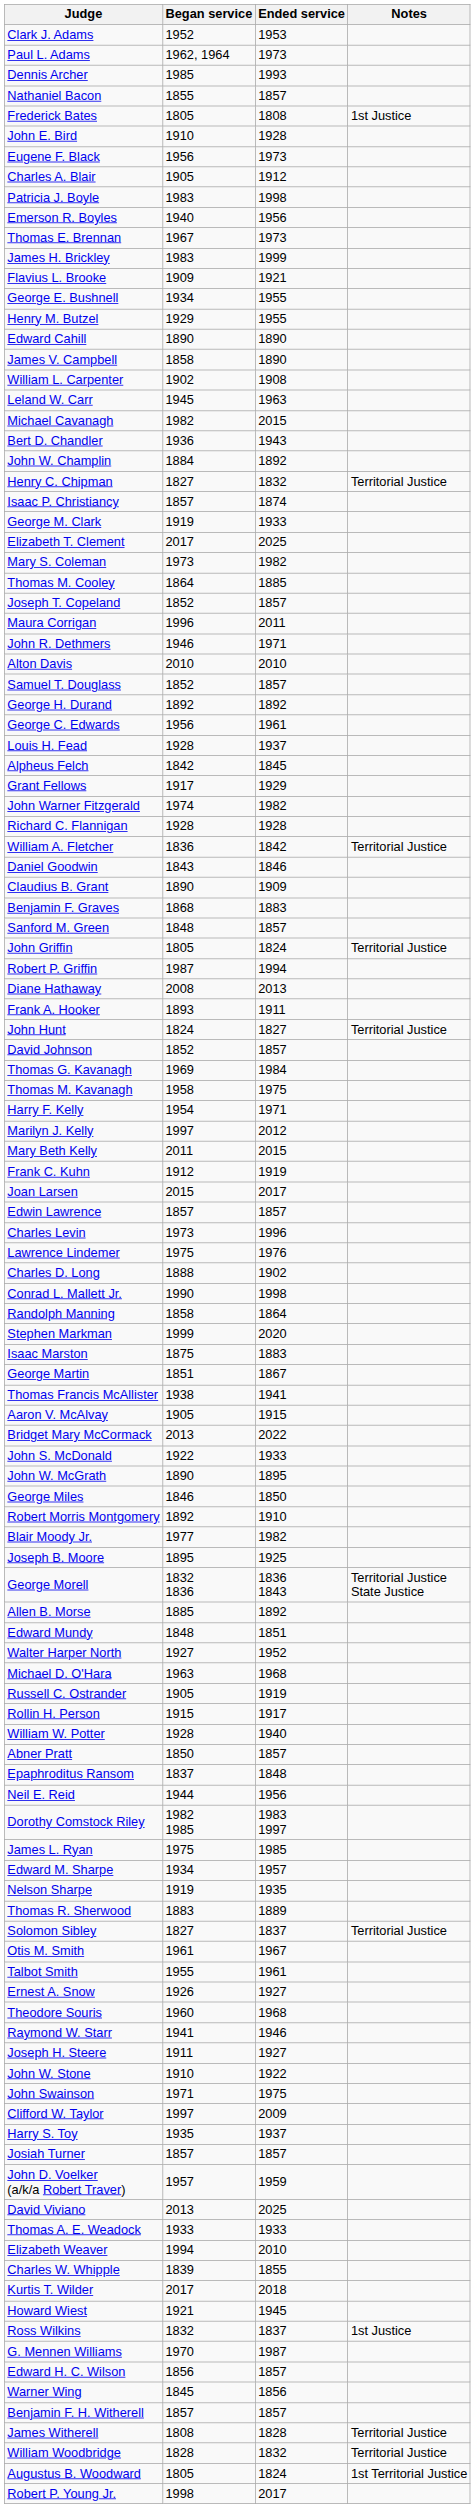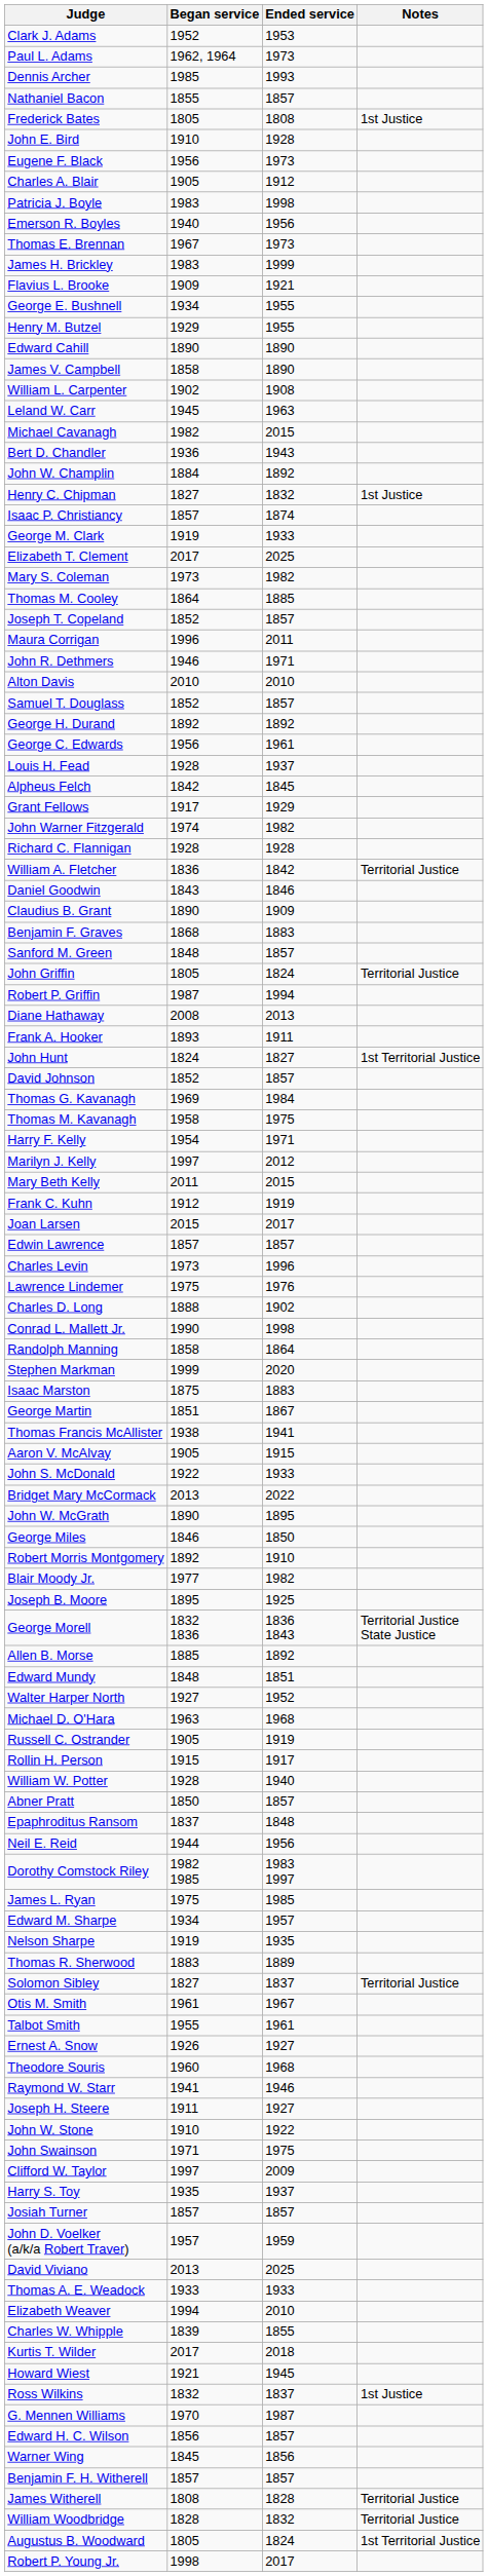Henry C. Chipman | Notes: Territorial Justice -> 1st Justice
John Hunt | Notes: Territorial Justice -> 1st Territorial Justice
rows swapped: Bridget Mary McCormack <-> John S. McDonald
